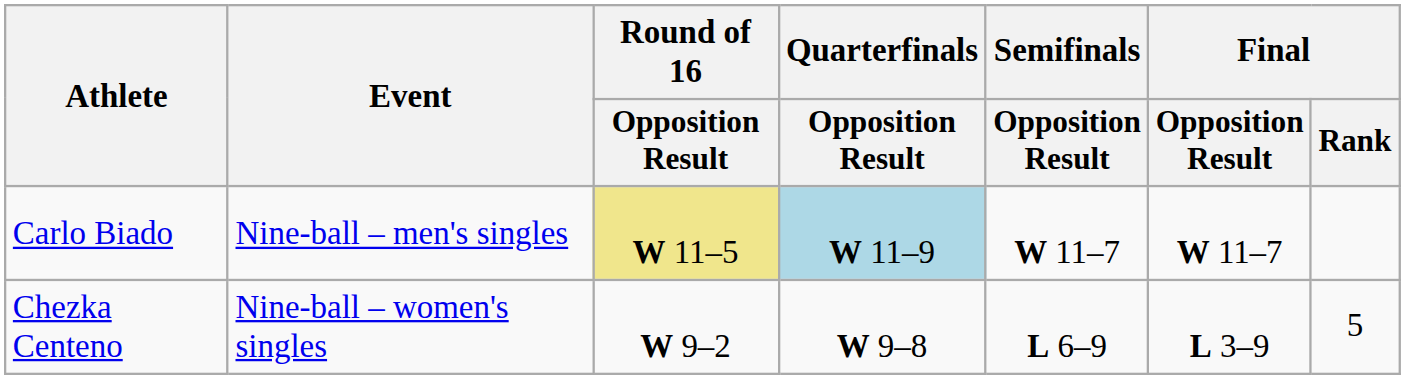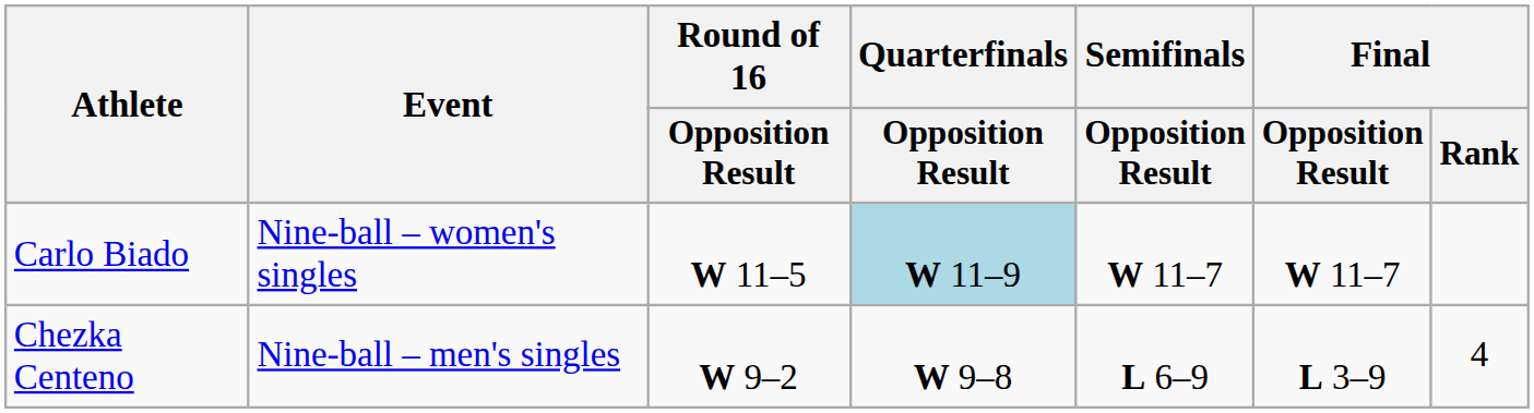Carlo Biado | Event: Nine-ball – men's singles -> Nine-ball – women's singles
Carlo Biado | Round of 16 / Opposition Result: khaki background -> no background
Chezka Centeno | Event: Nine-ball – women's singles -> Nine-ball – men's singles
Chezka Centeno | Final / Rank: 5 -> 4
